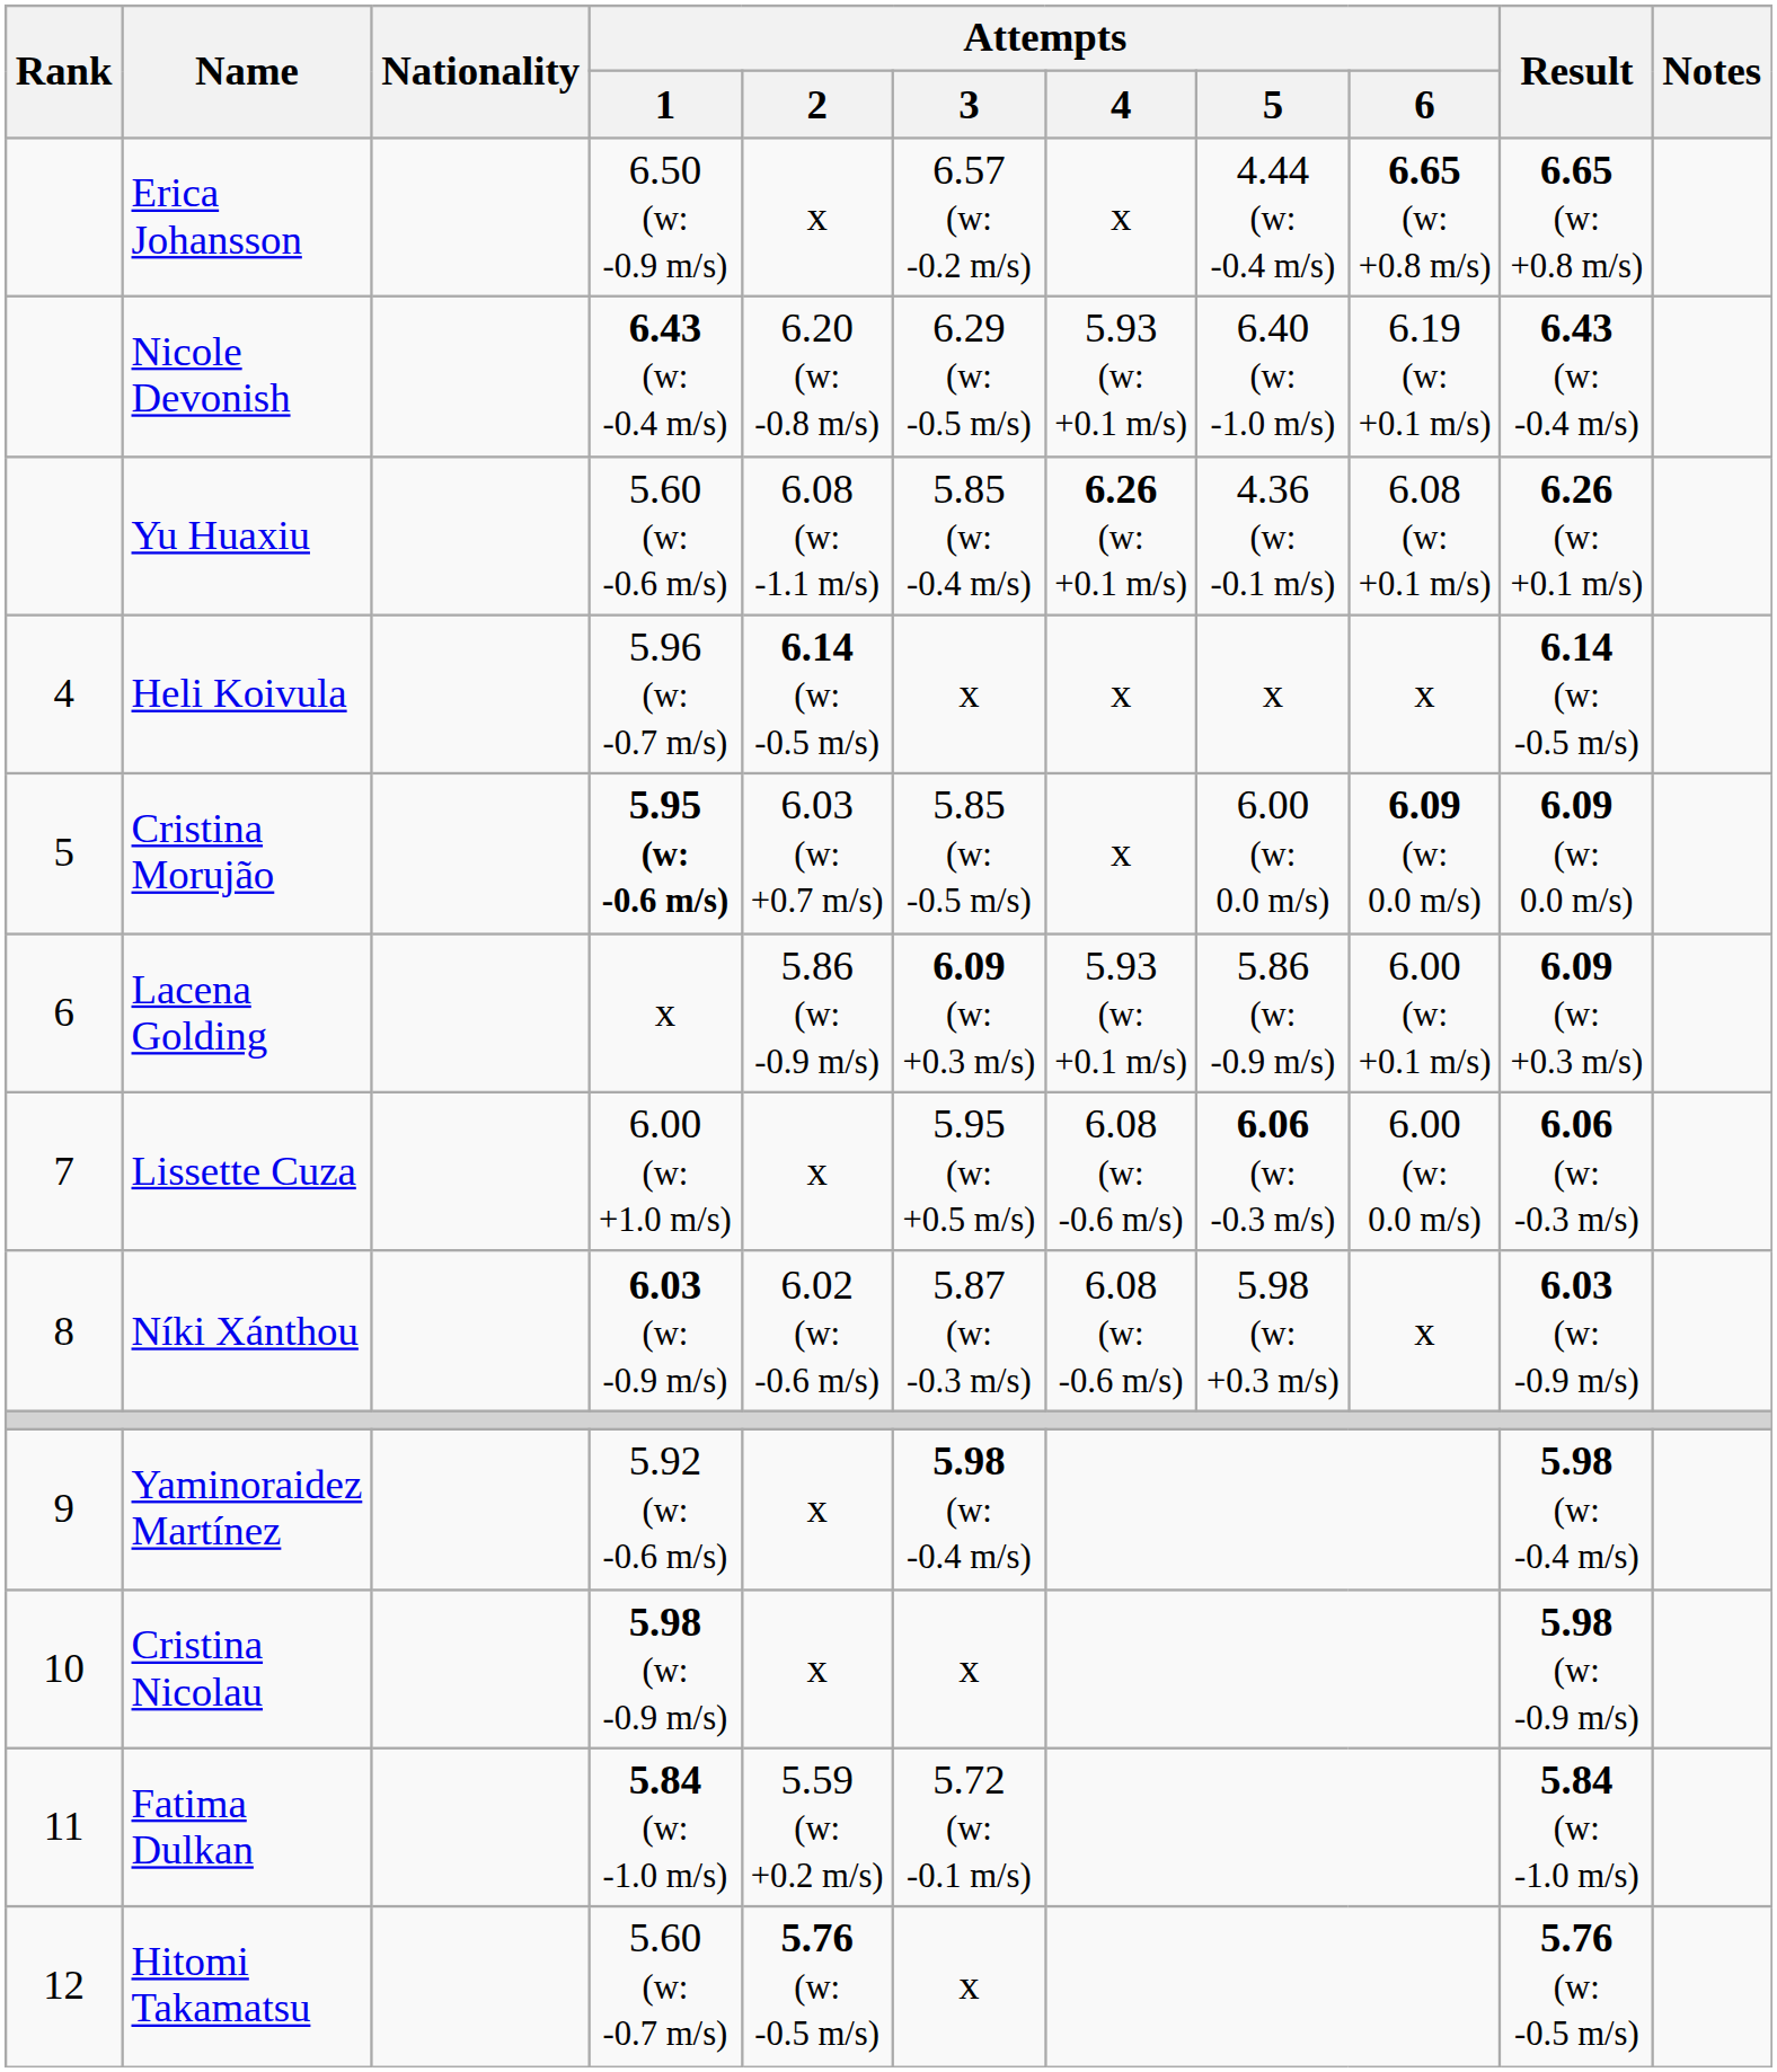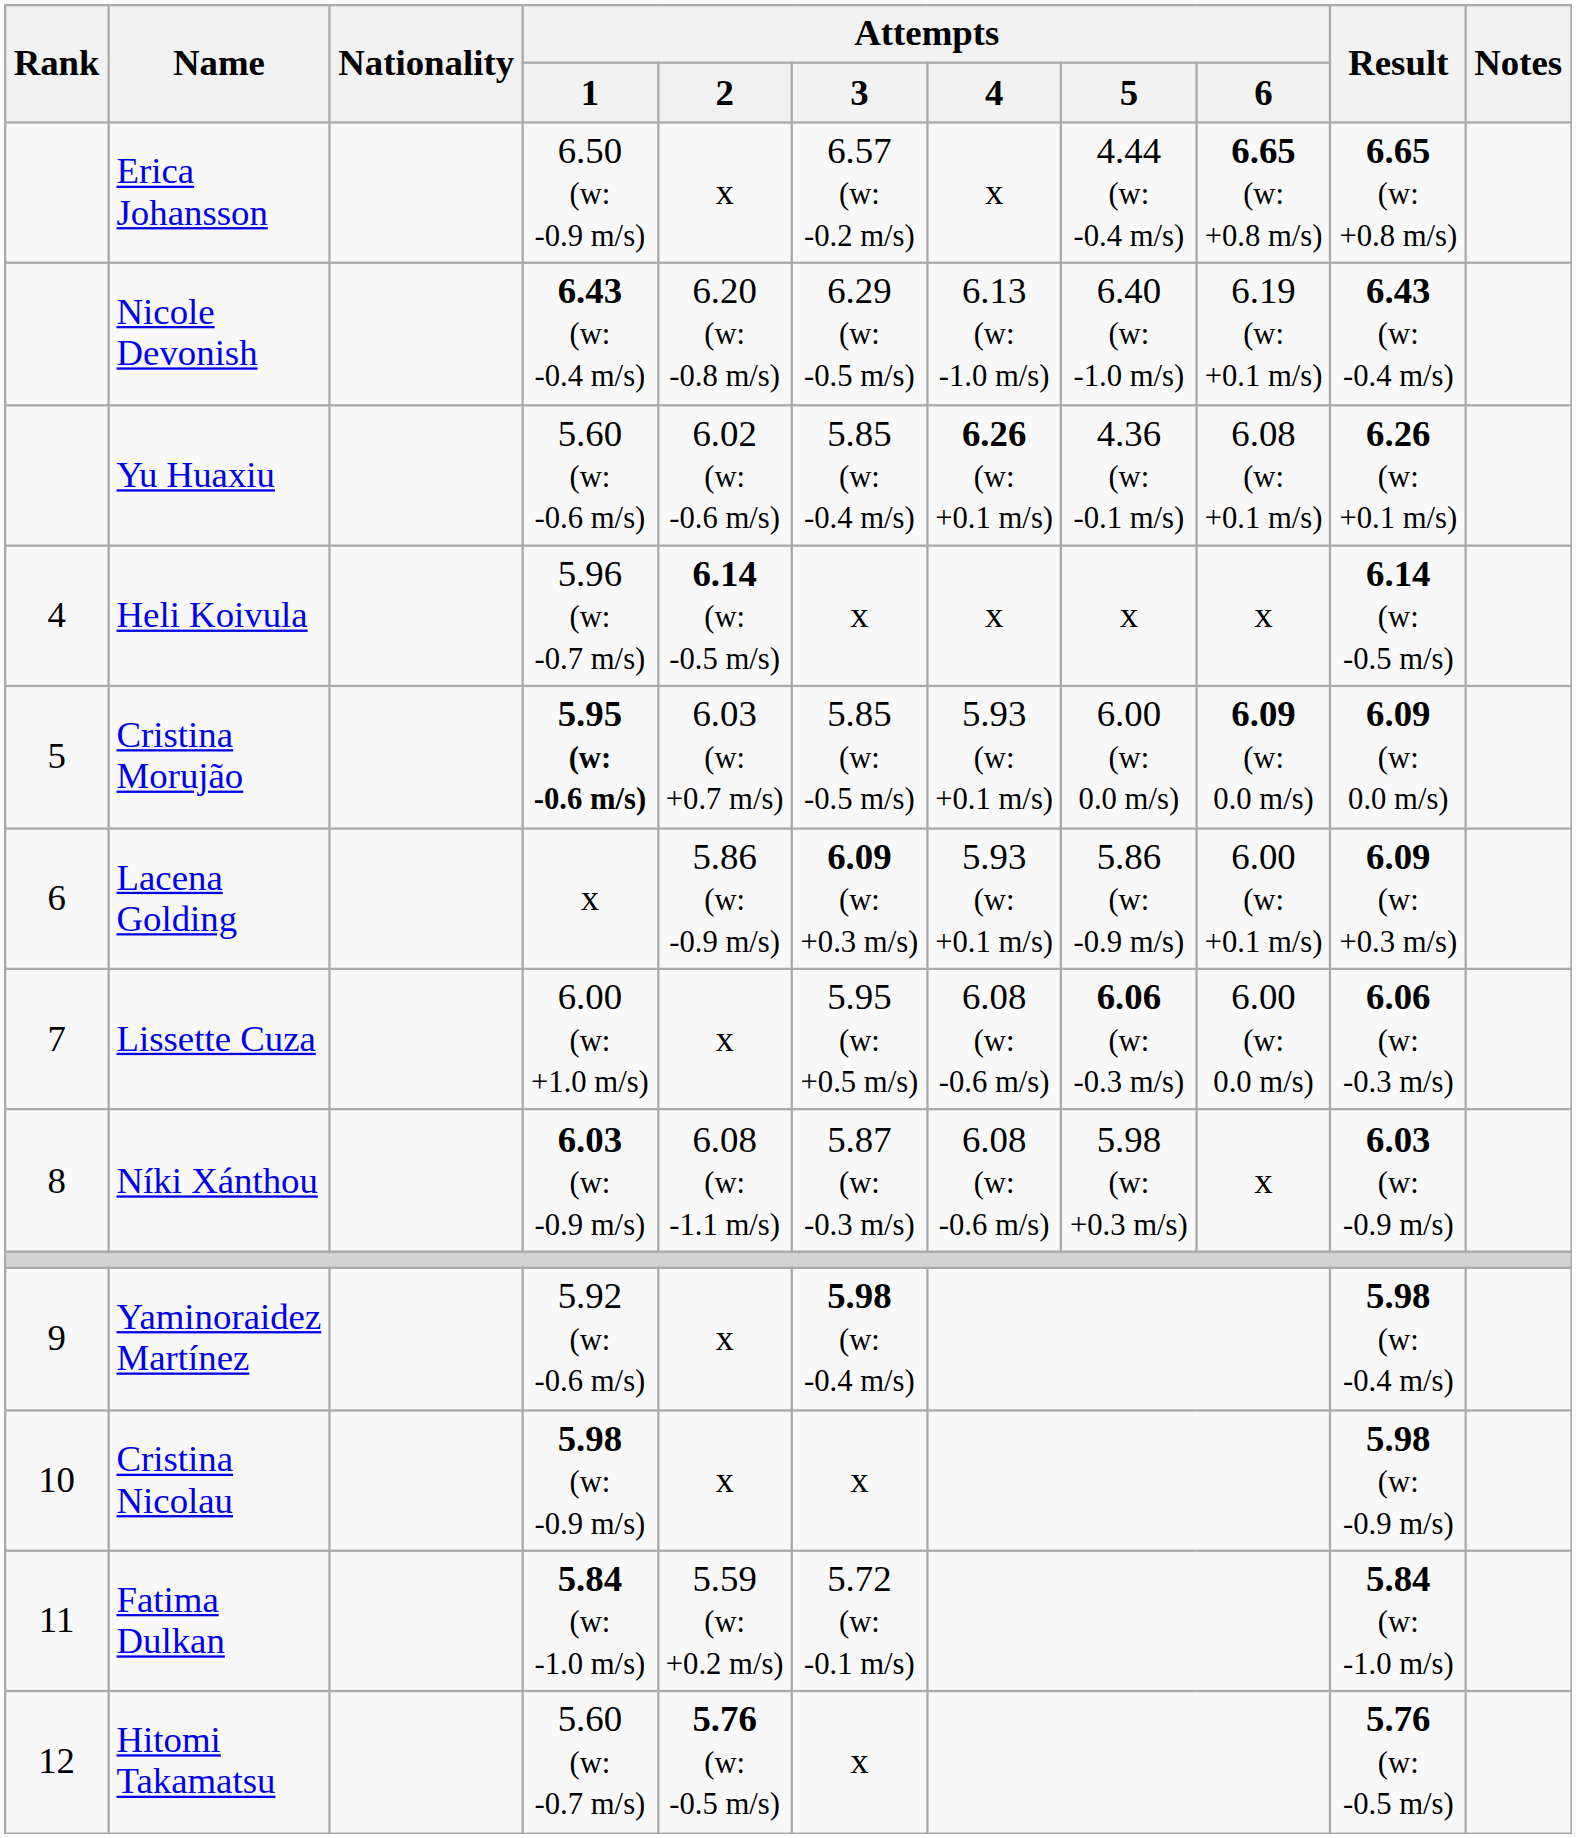Nicole Devonish | Attempts / 4: 5.93 (w: +0.1 m/s) -> 6.13 (w: -1.0 m/s)
Yu Huaxiu | Attempts / 2: 6.08 (w: -1.1 m/s) -> 6.02 (w: -0.6 m/s)
Cristina Morujão | Attempts / 4: x -> 5.93 (w: +0.1 m/s)
Níki Xánthou | Attempts / 2: 6.02 (w: -0.6 m/s) -> 6.08 (w: -1.1 m/s)
